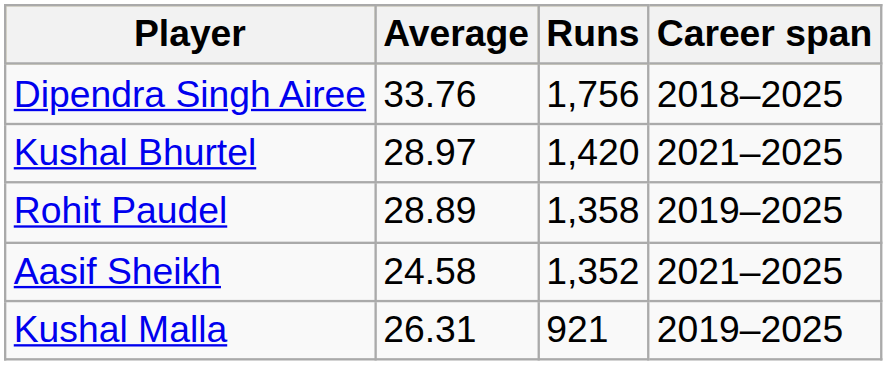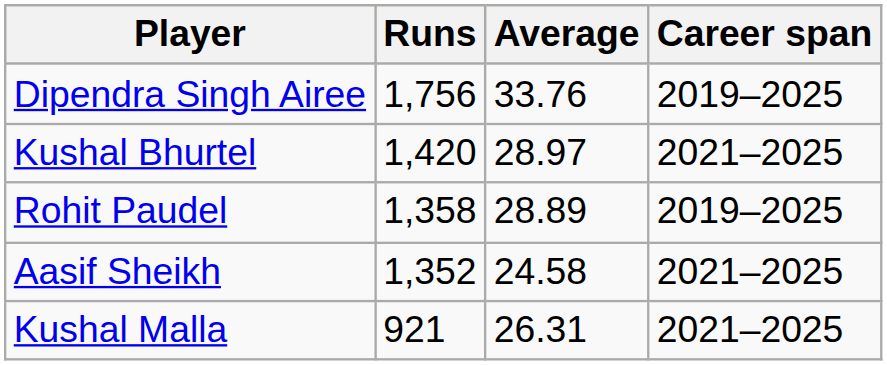columns swapped: Runs <-> Average
Dipendra Singh Airee | Career span: 2018–2025 -> 2019–2025
Kushal Malla | Career span: 2019–2025 -> 2021–2025
